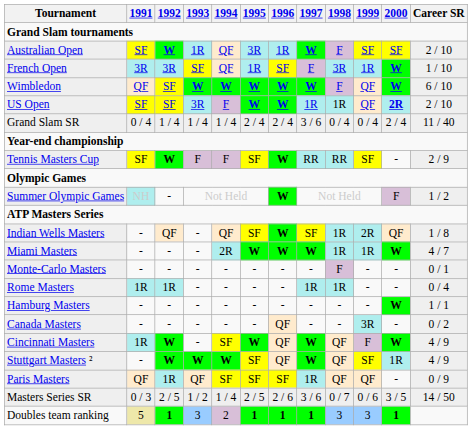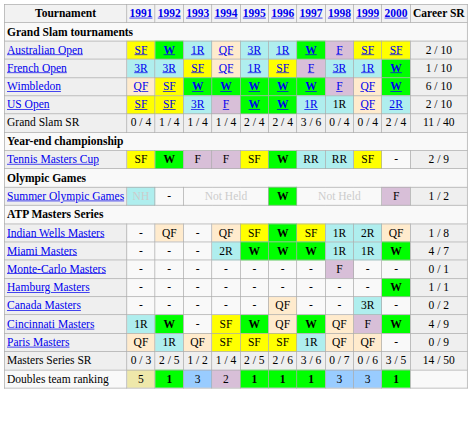US Open | 2000: bold -> normal
- row: Rome Masters | 1R | 1R | - | - | - | - | 1R | 1R | - | - | 0 / 4
- row: Stuttgart Masters ² | - | W | W | W | SF | QF | W | QF | SF | 1R | 4 / 9
